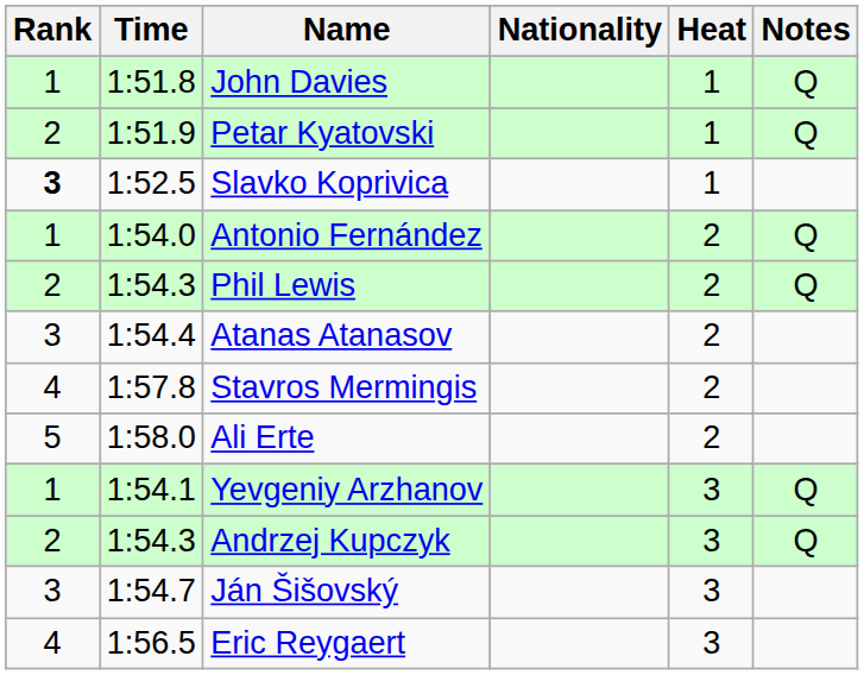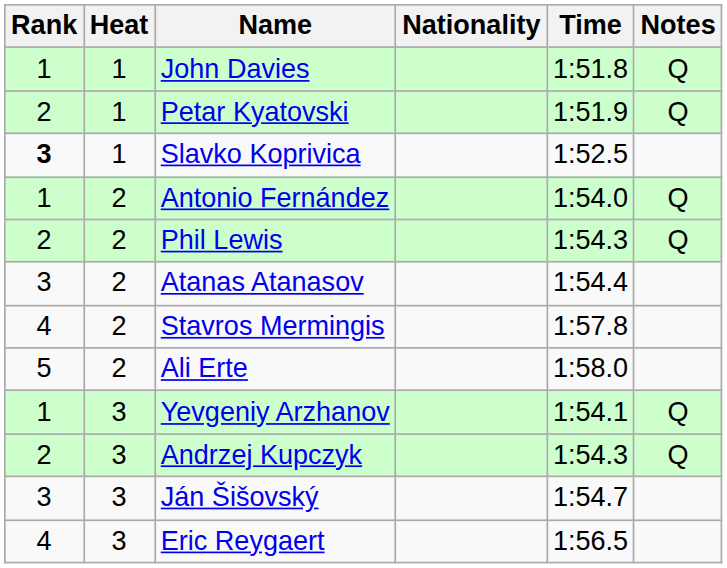columns swapped: Heat <-> Time
